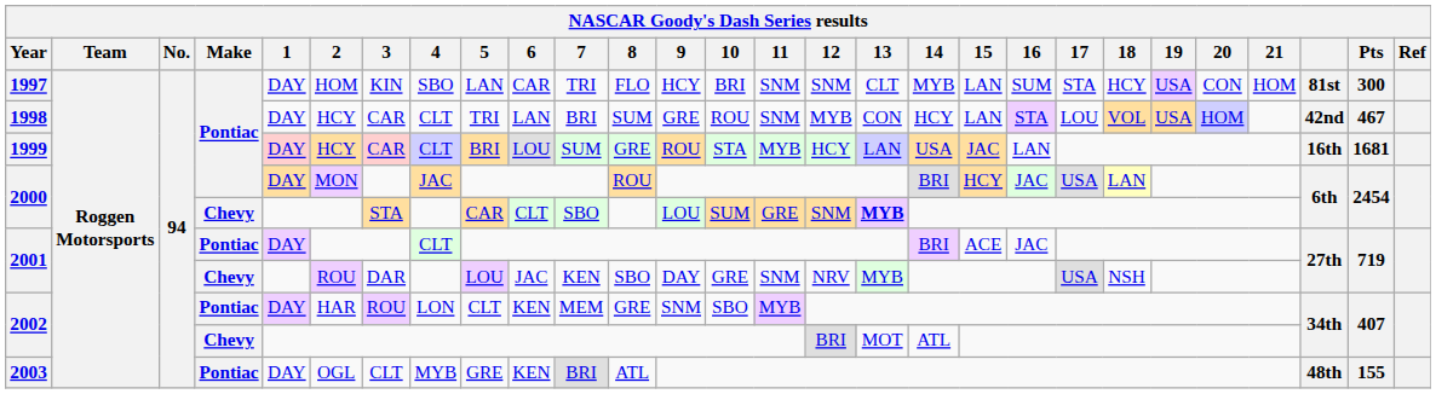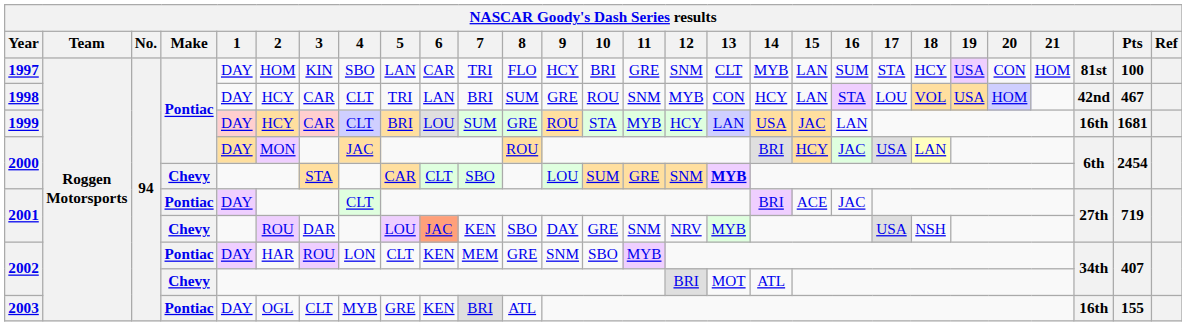1997 | 11: SNM -> GRE
1997 | Pts: 300 -> 100
2001 / Chevy | 6: no background -> lightsalmon background
2003 | column 26: 48th -> 16th
